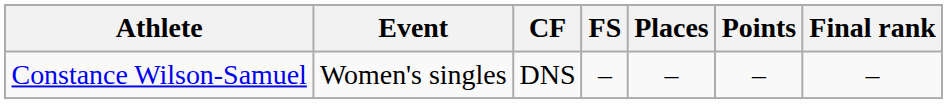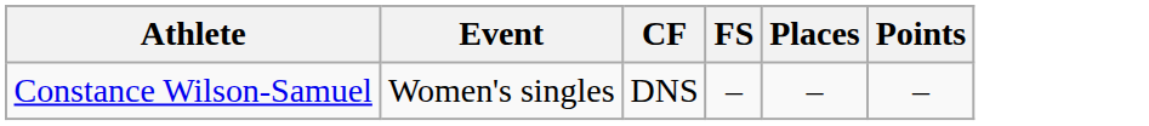- column: Final rank | –
